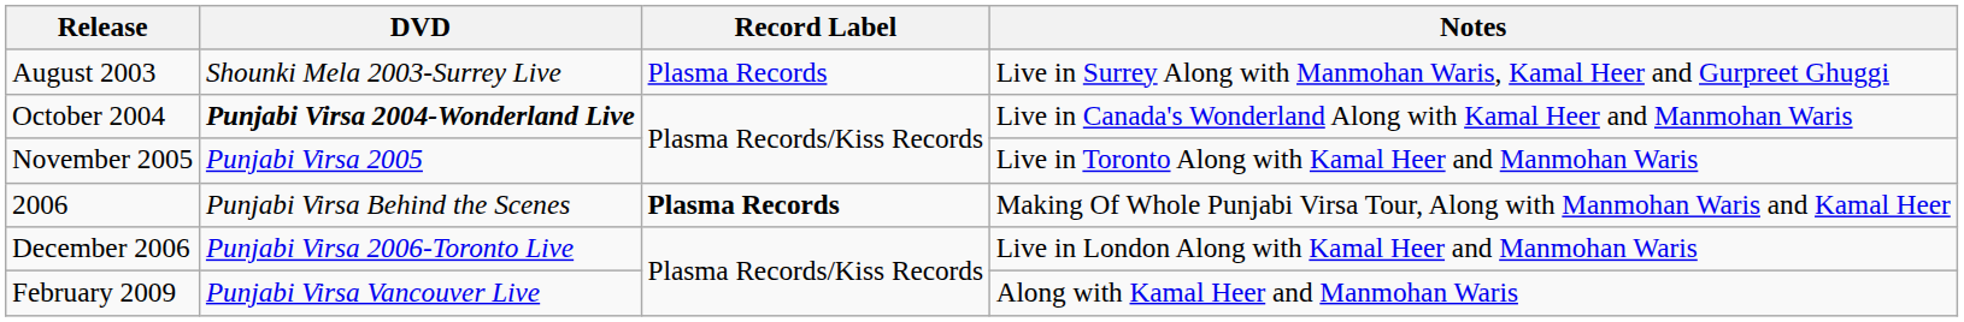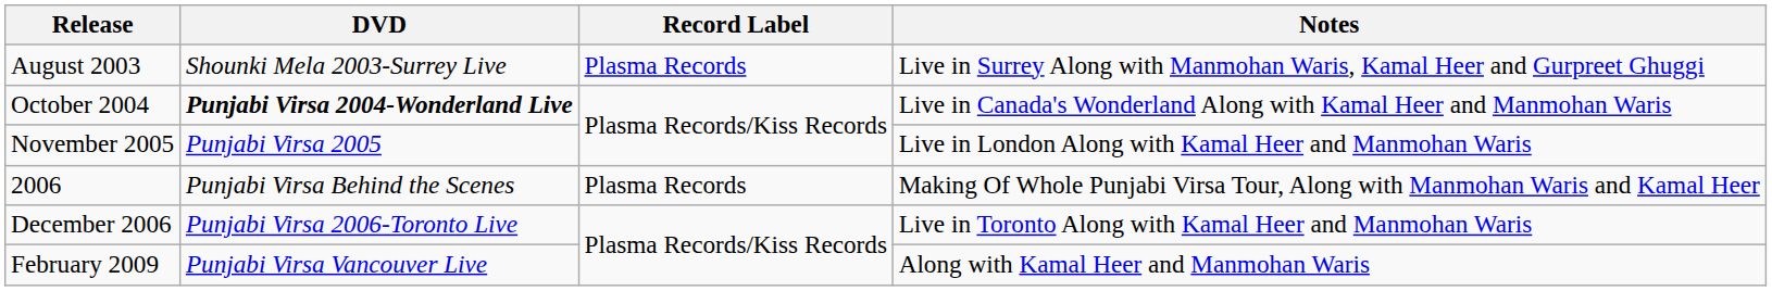November 2005 | Notes: Live in Toronto Along with Kamal Heer and Manmohan Waris -> Live in London Along with Kamal Heer and Manmohan Waris
2006 | Record Label: bold -> normal
December 2006 | Notes: Live in London Along with Kamal Heer and Manmohan Waris -> Live in Toronto Along with Kamal Heer and Manmohan Waris
